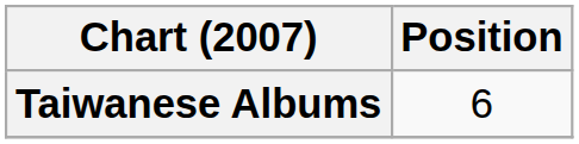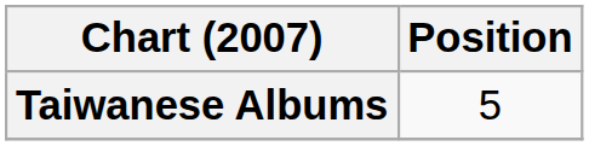Taiwanese Albums | Position: 6 -> 5
